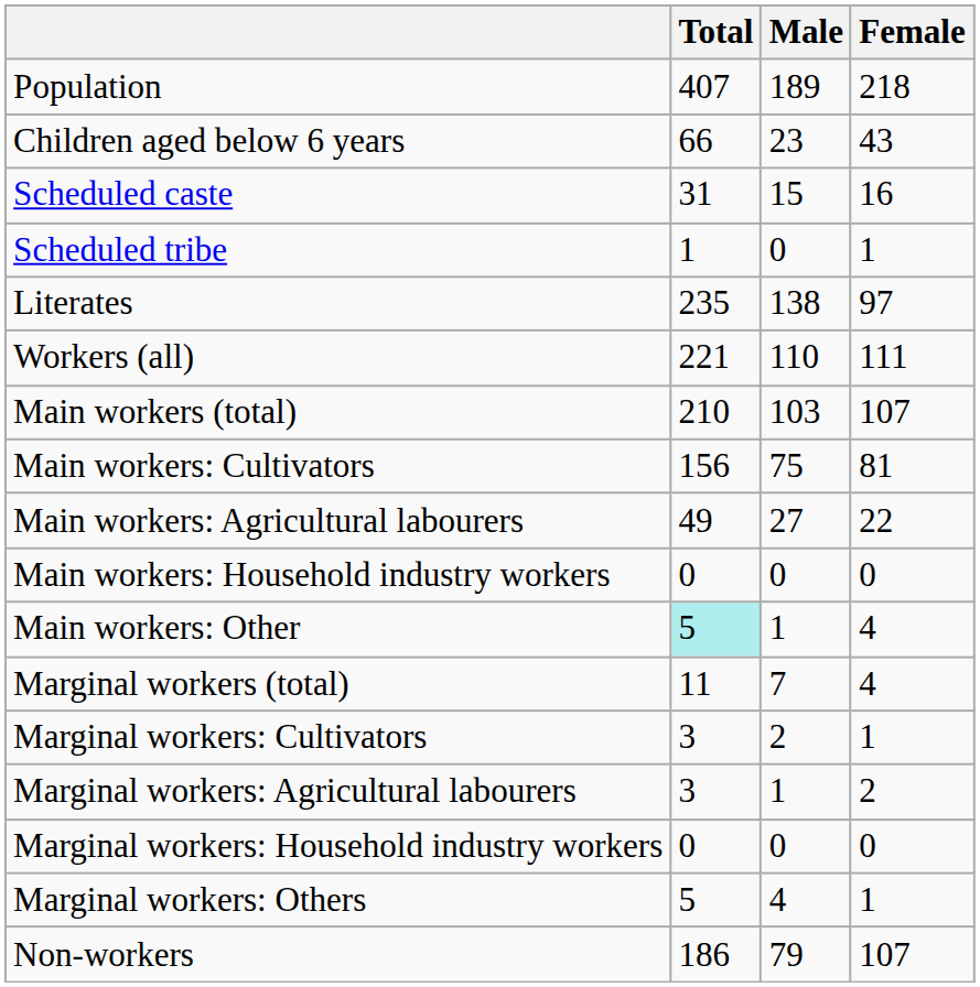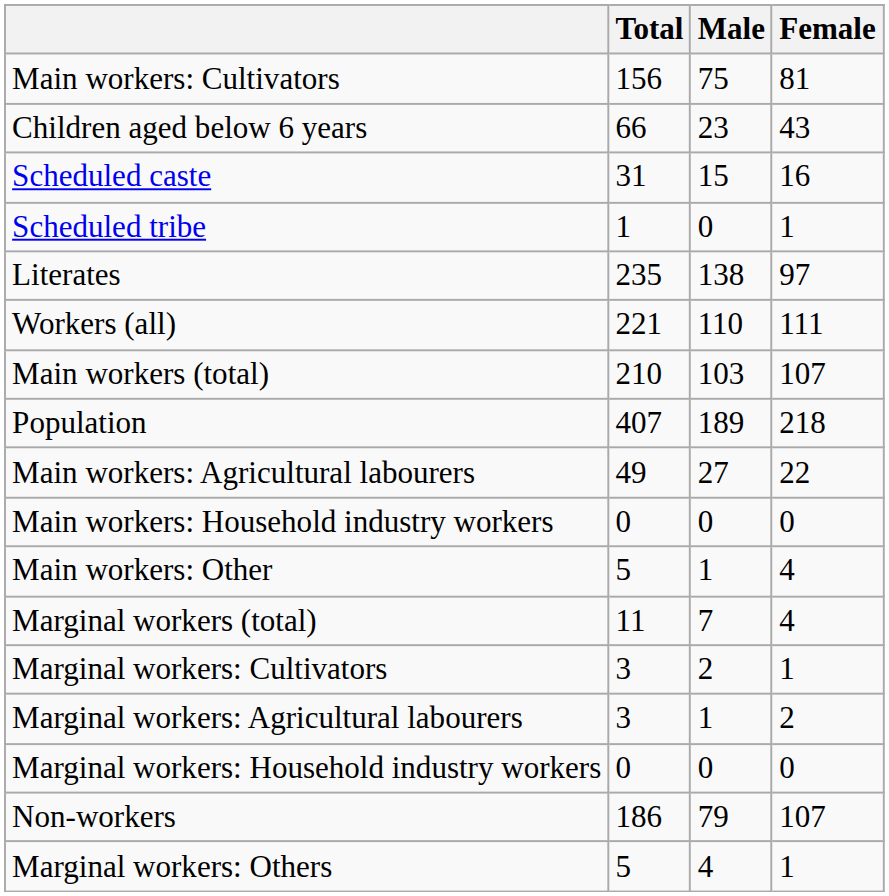rows swapped: Population <-> Main workers: Cultivators
Main workers: Other | Total: paleturquoise background -> no background
rows swapped: Marginal workers: Others <-> Non-workers
